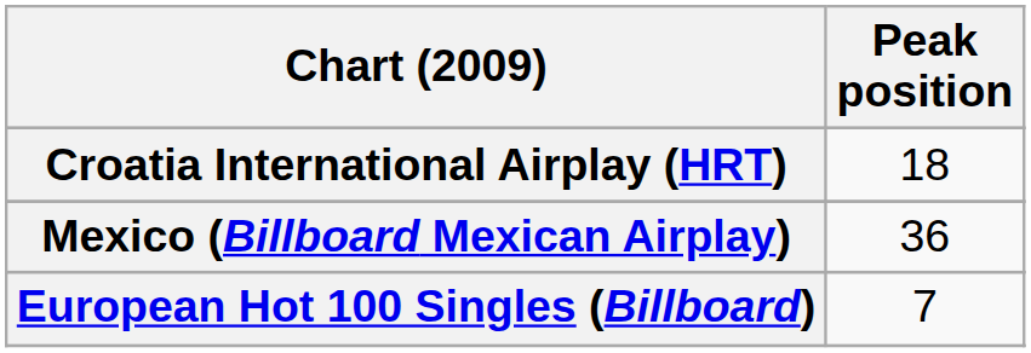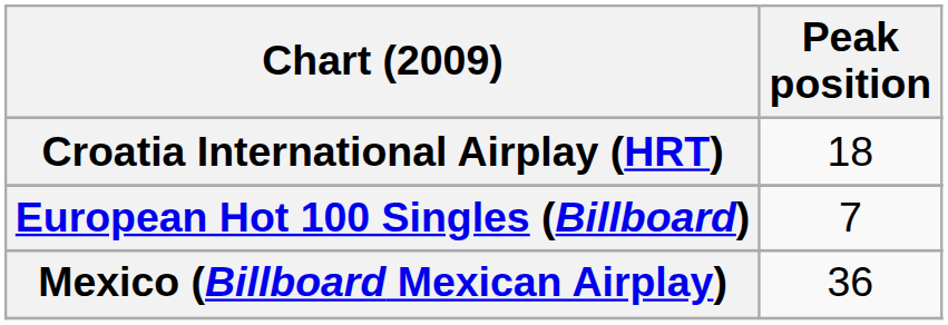rows swapped: European Hot 100 Singles (Billboard) <-> Mexico (Billboard Mexican Airplay)
